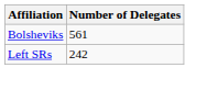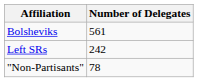+ row: "Non-Partisants" | 78
